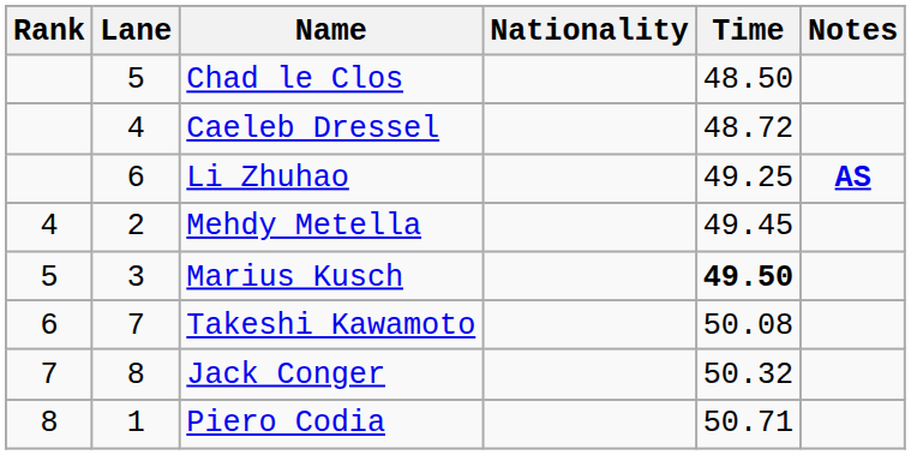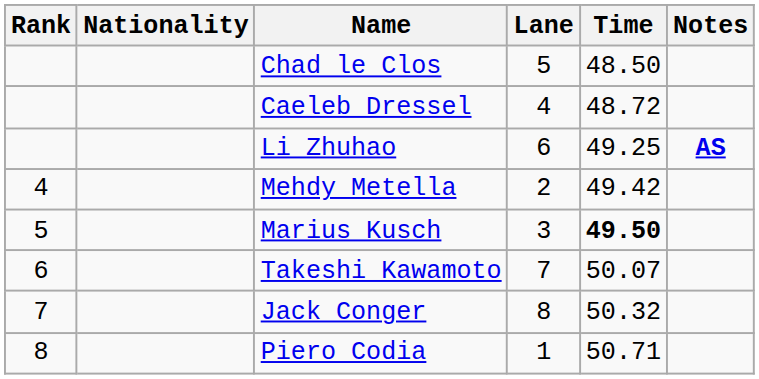columns swapped: Lane <-> Nationality
Mehdy Metella | Time: 49.45 -> 49.42
Takeshi Kawamoto | Time: 50.08 -> 50.07
